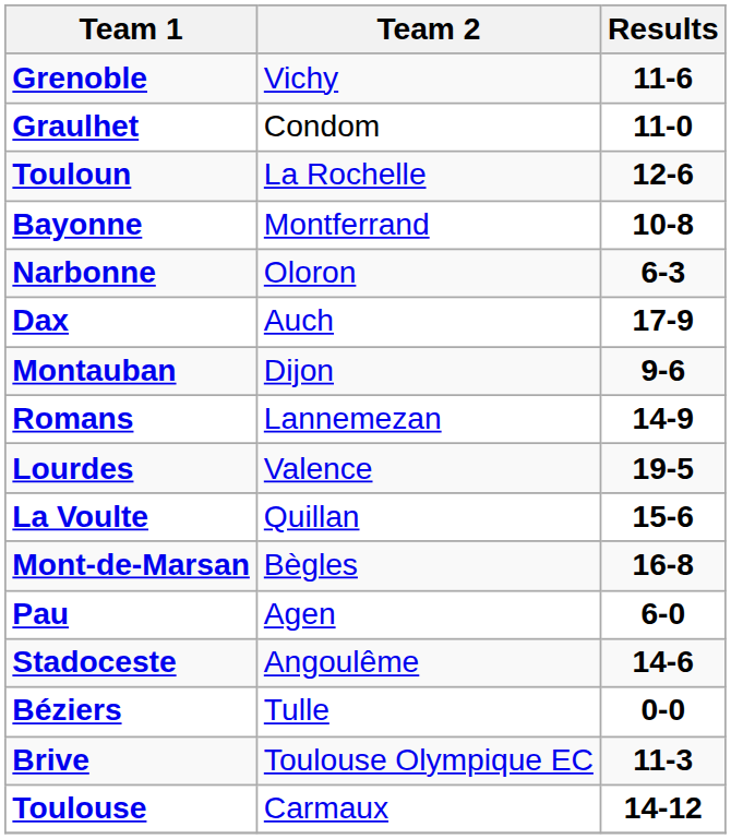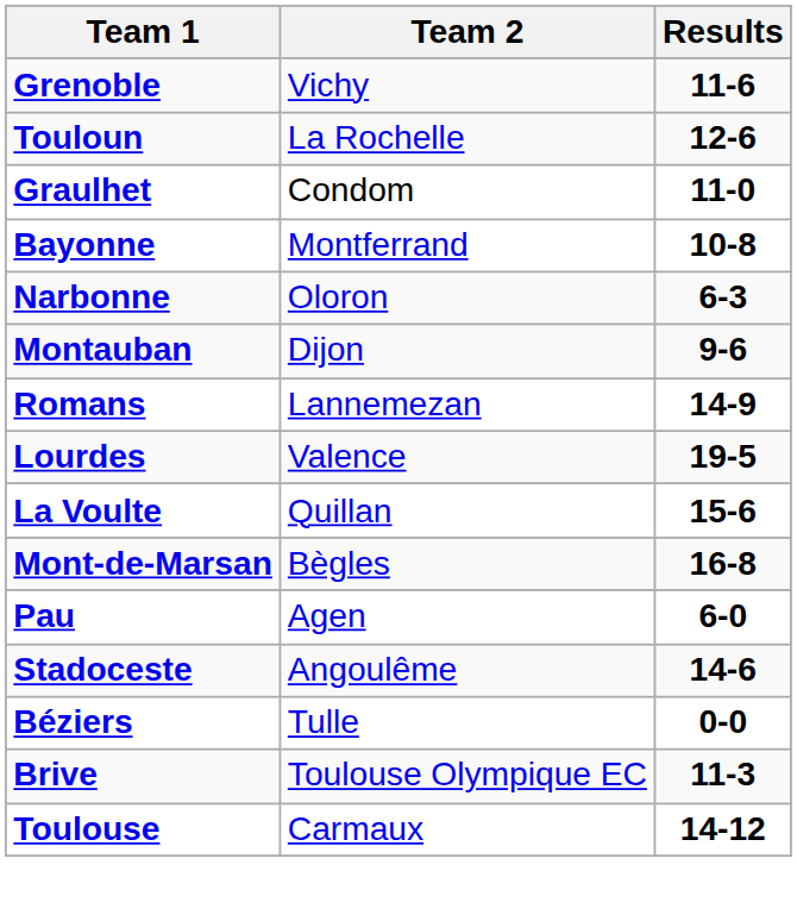rows swapped: Graulhet <-> Touloun
- row: Dax | Auch | 17-9
